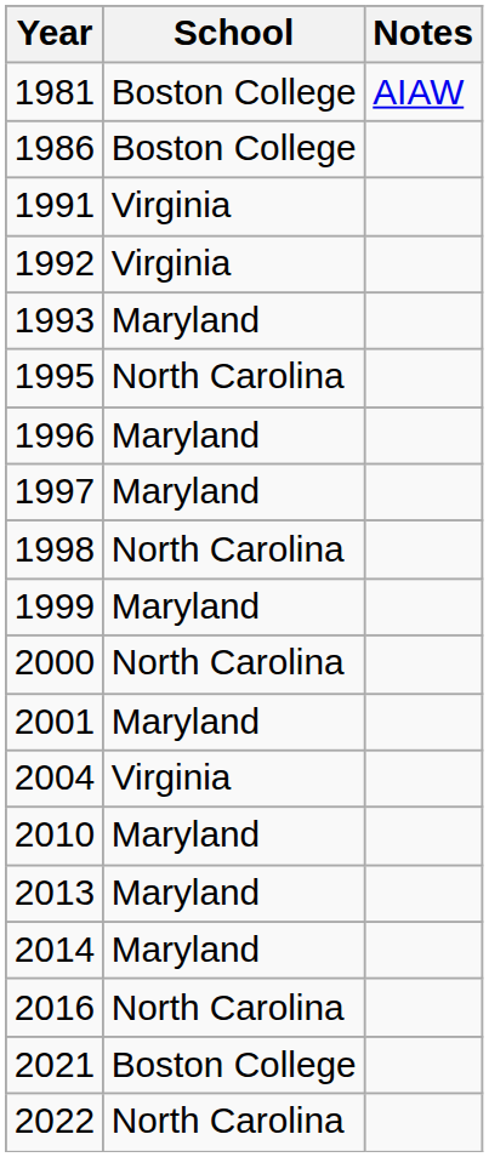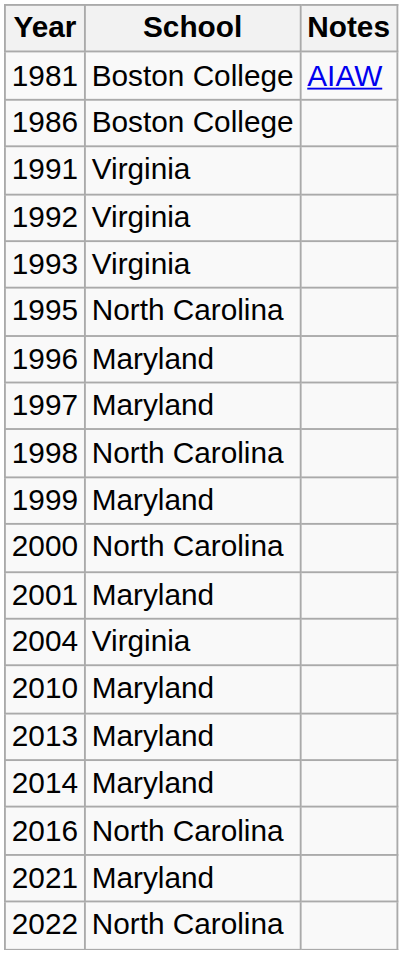1993 | School: Maryland -> Virginia
2021 | School: Boston College -> Maryland
